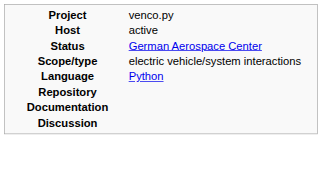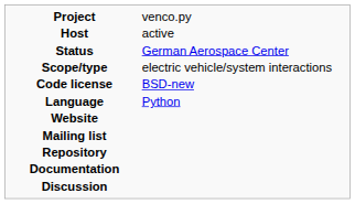+ row: Code license | BSD-new
+ row: Website
+ row: Mailing list
